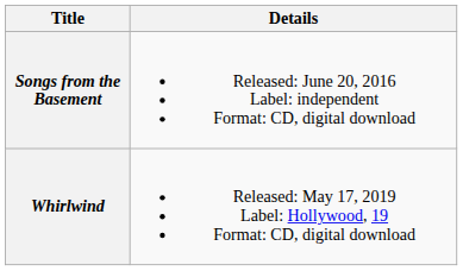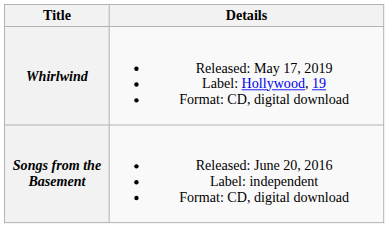rows swapped: Songs from the Basement <-> Whirlwind
